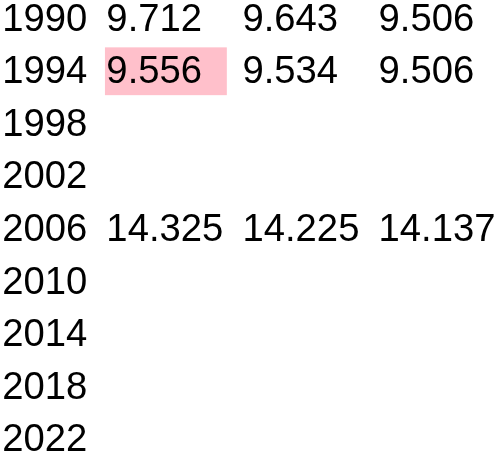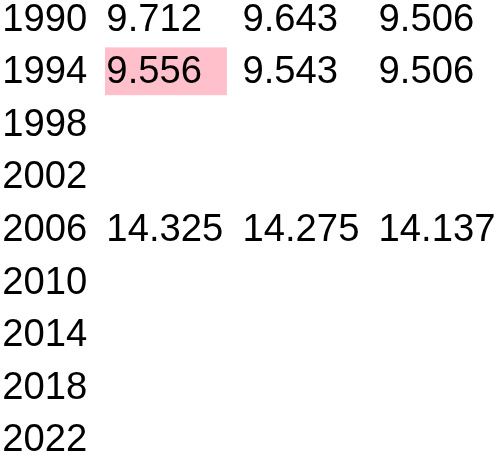1994 | column 5: 9.534 -> 9.543
2006 | column 5: 14.225 -> 14.275
